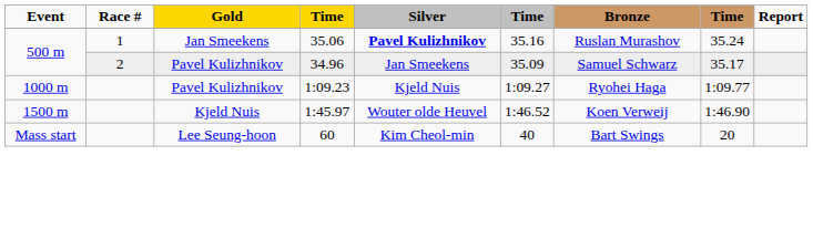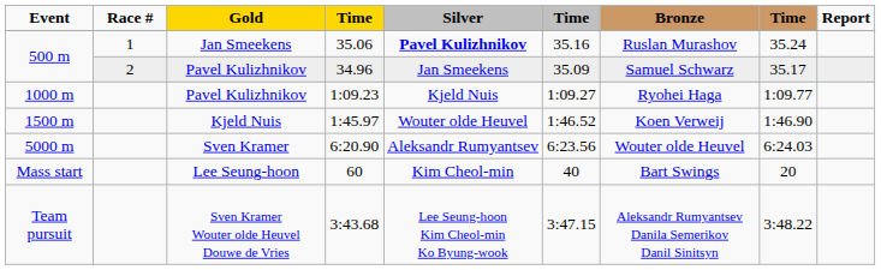+ row: 5000 m | Sven Kramer | 6:20.90 | Aleksandr Rumyantsev | 6:23.56 | Wouter olde Heuvel | 6:24.03
+ row: Team pursuit | Sven Kramer Wouter olde Heuvel Douwe de Vries | 3:43.68 | Lee Seung-hoon Kim Cheol-min Ko Byung-wook | 3:47.15 | Aleksandr Rumyantsev Danila Semerikov Danil Sinitsyn | 3:48.22
